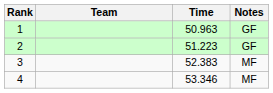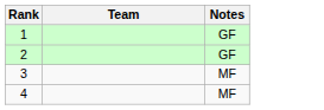- column: Time | 50.963 | 51.223 | 52.383 | 53.346
